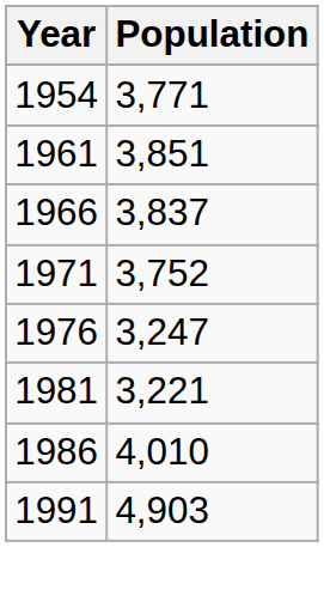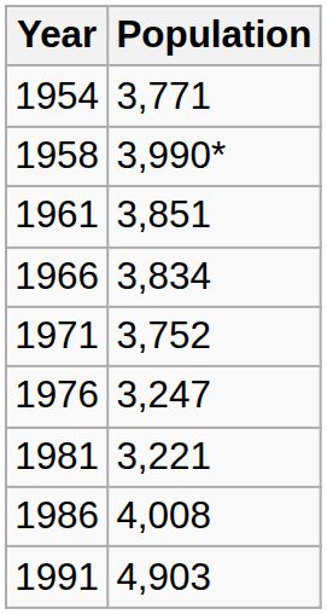+ row: 1958 | 3,990*
1966 | Population: 3,837 -> 3,834
1986 | Population: 4,010 -> 4,008
